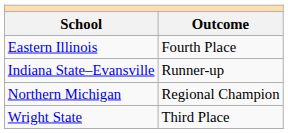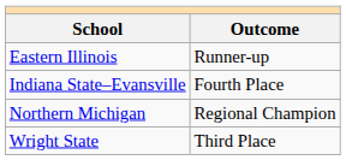Eastern Illinois | Outcome: Fourth Place -> Runner-up
Indiana State–Evansville | Outcome: Runner-up -> Fourth Place
